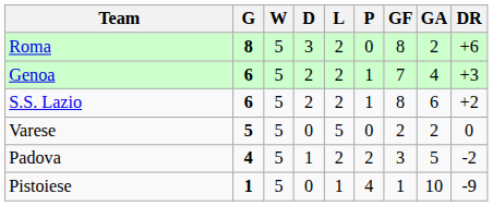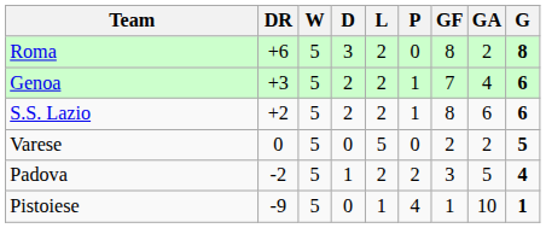columns swapped: G <-> DR
